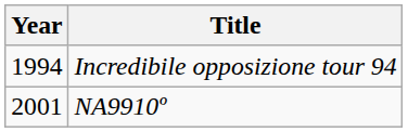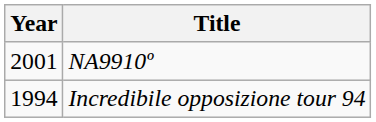rows swapped: Incredibile opposizione tour 94 <-> NA9910º
